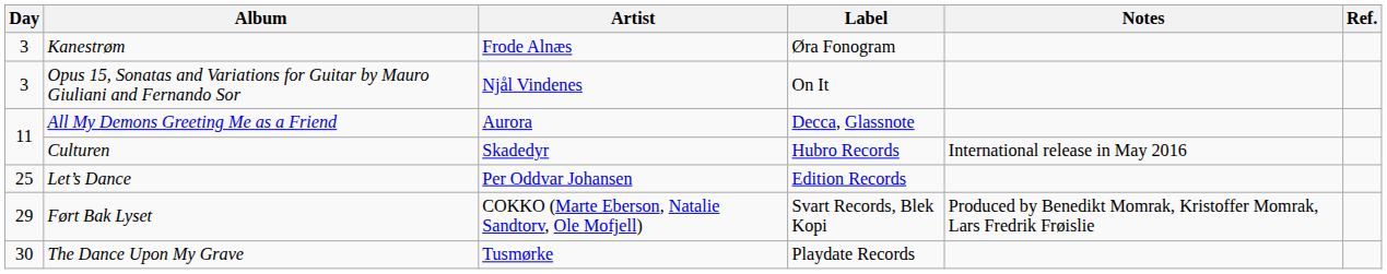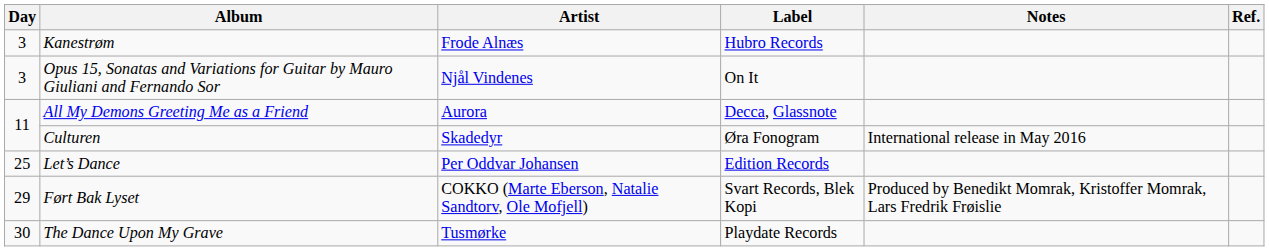Kanestrøm | Label: Øra Fonogram -> Hubro Records
Culturen | Label: Hubro Records -> Øra Fonogram
